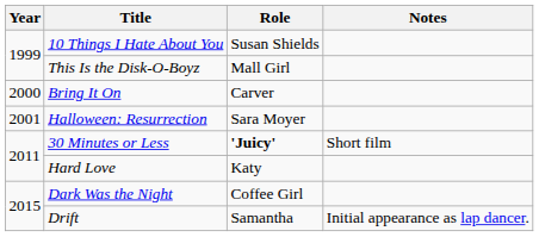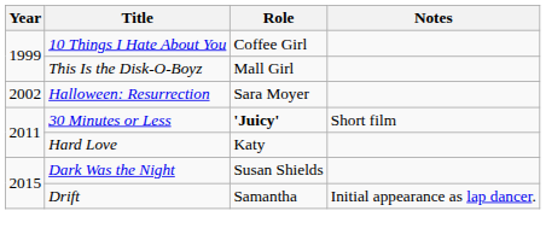10 Things I Hate About You | Role: Susan Shields -> Coffee Girl
- row: 2000 | Bring It On | Carver
Halloween: Resurrection | Year: 2001 -> 2002
Dark Was the Night | Role: Coffee Girl -> Susan Shields
